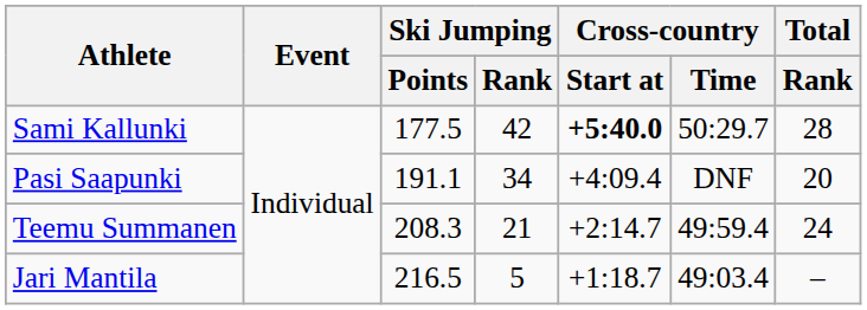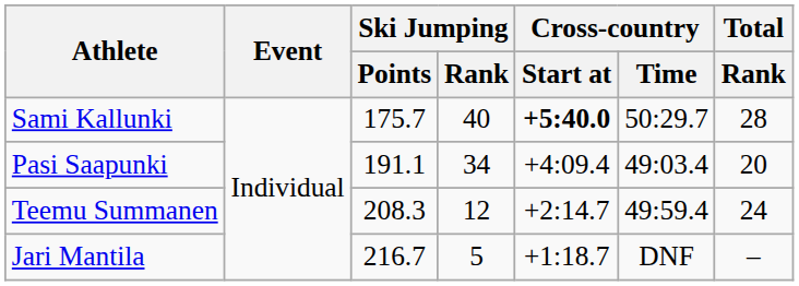Sami Kallunki | Ski Jumping / Points: 177.5 -> 175.7
Sami Kallunki | Ski Jumping / Rank: 42 -> 40
Pasi Saapunki | Cross-country / Time: DNF -> 49:03.4
Teemu Summanen | Ski Jumping / Rank: 21 -> 12
Jari Mantila | Ski Jumping / Points: 216.5 -> 216.7
Jari Mantila | Cross-country / Time: 49:03.4 -> DNF
